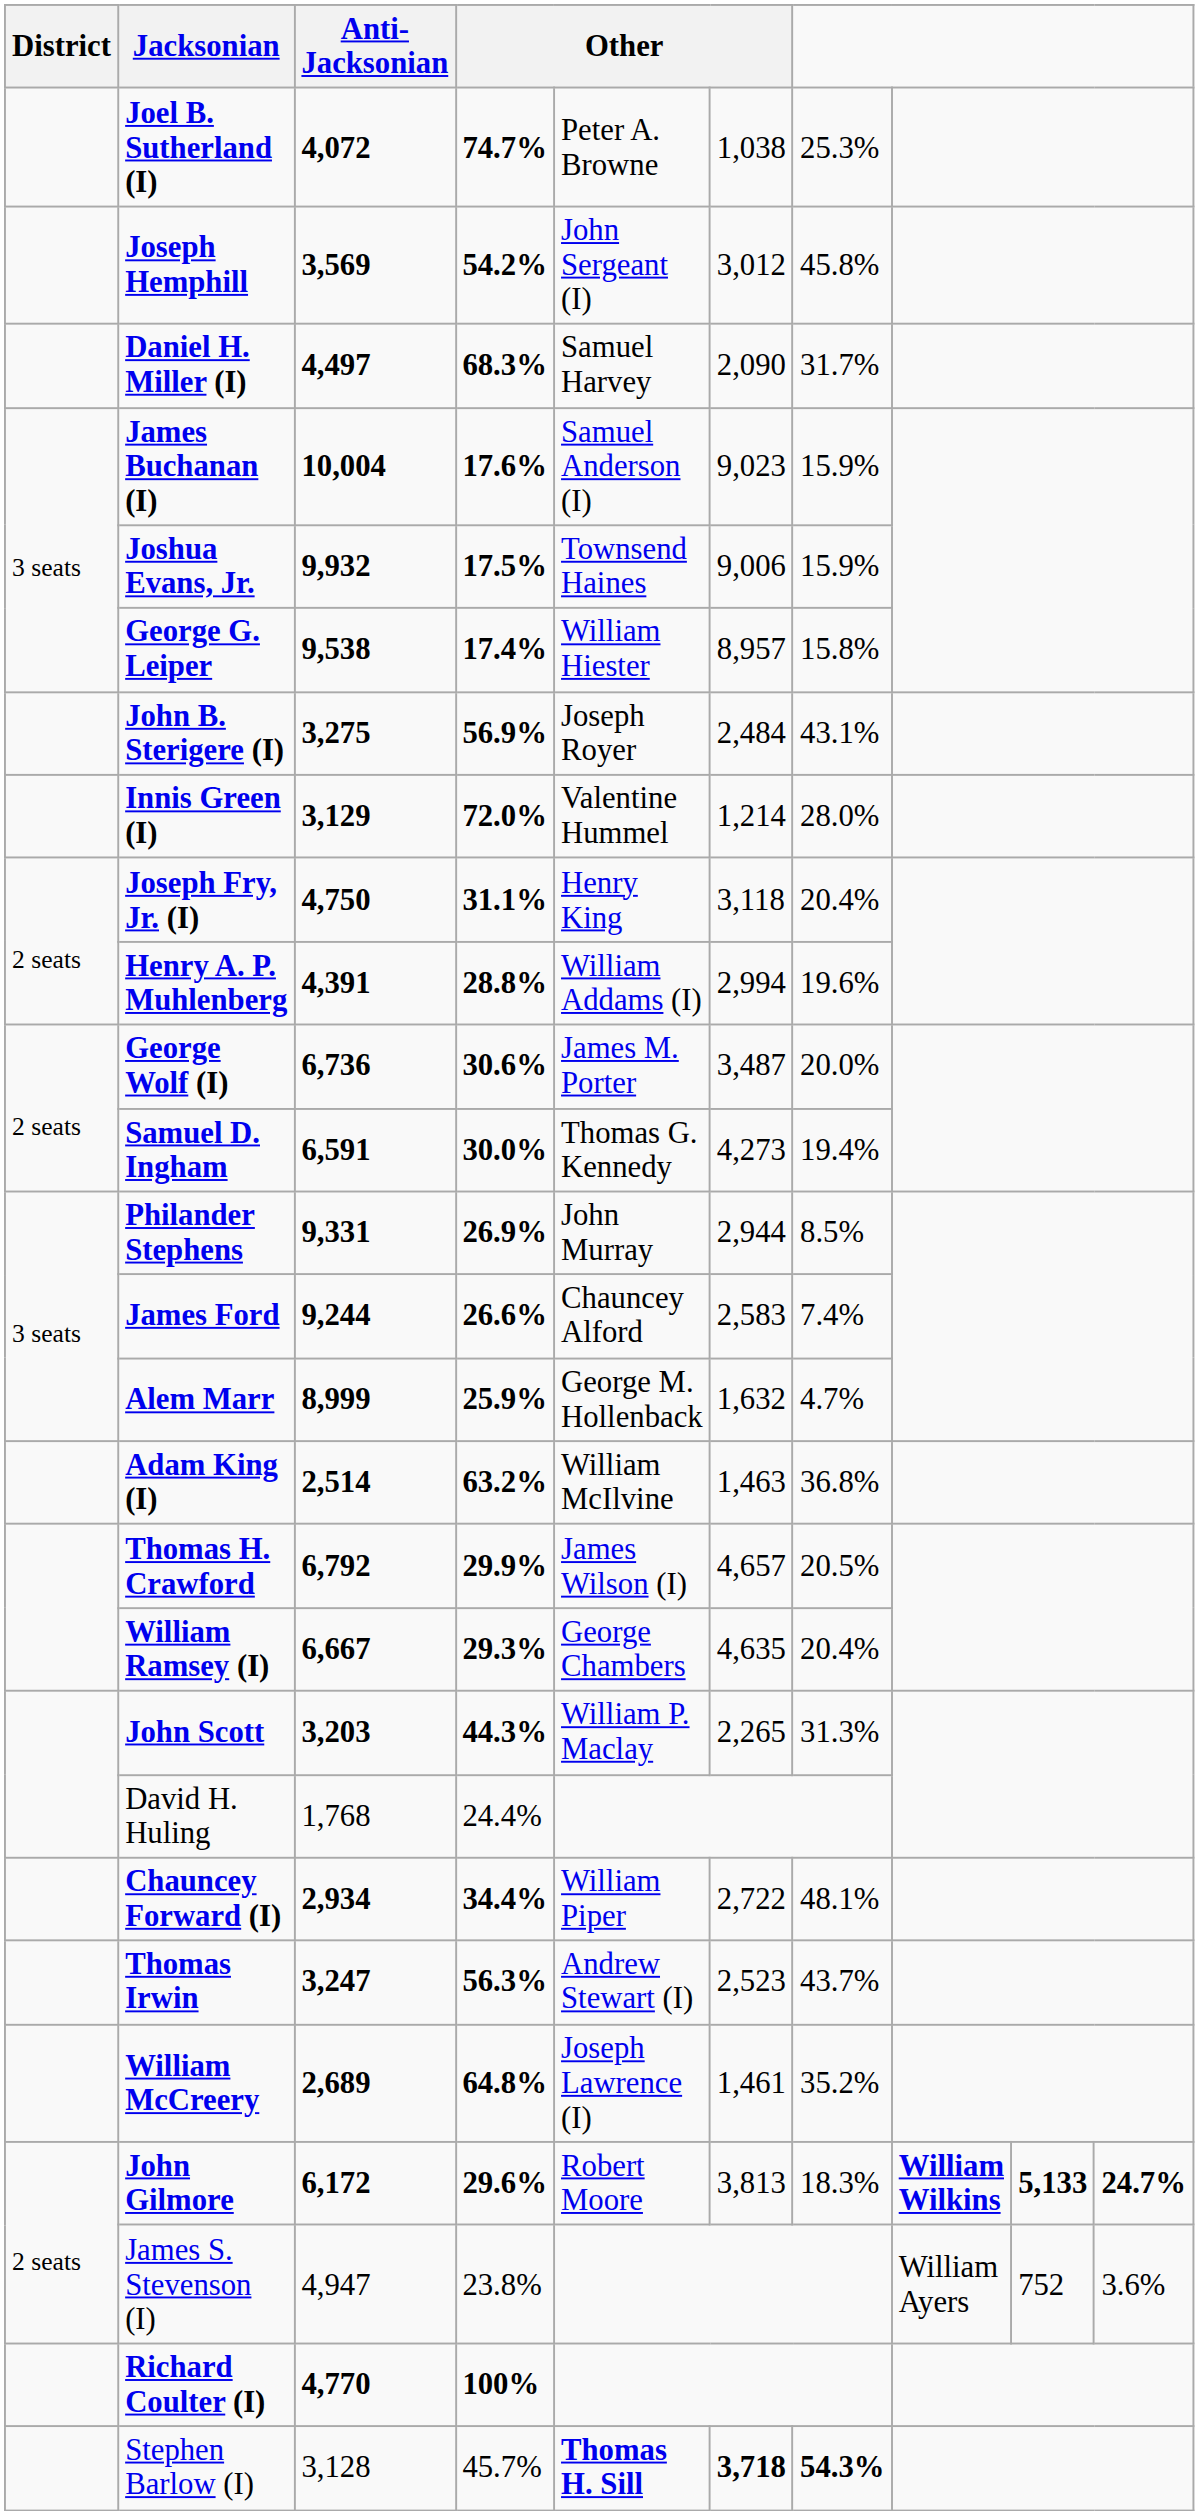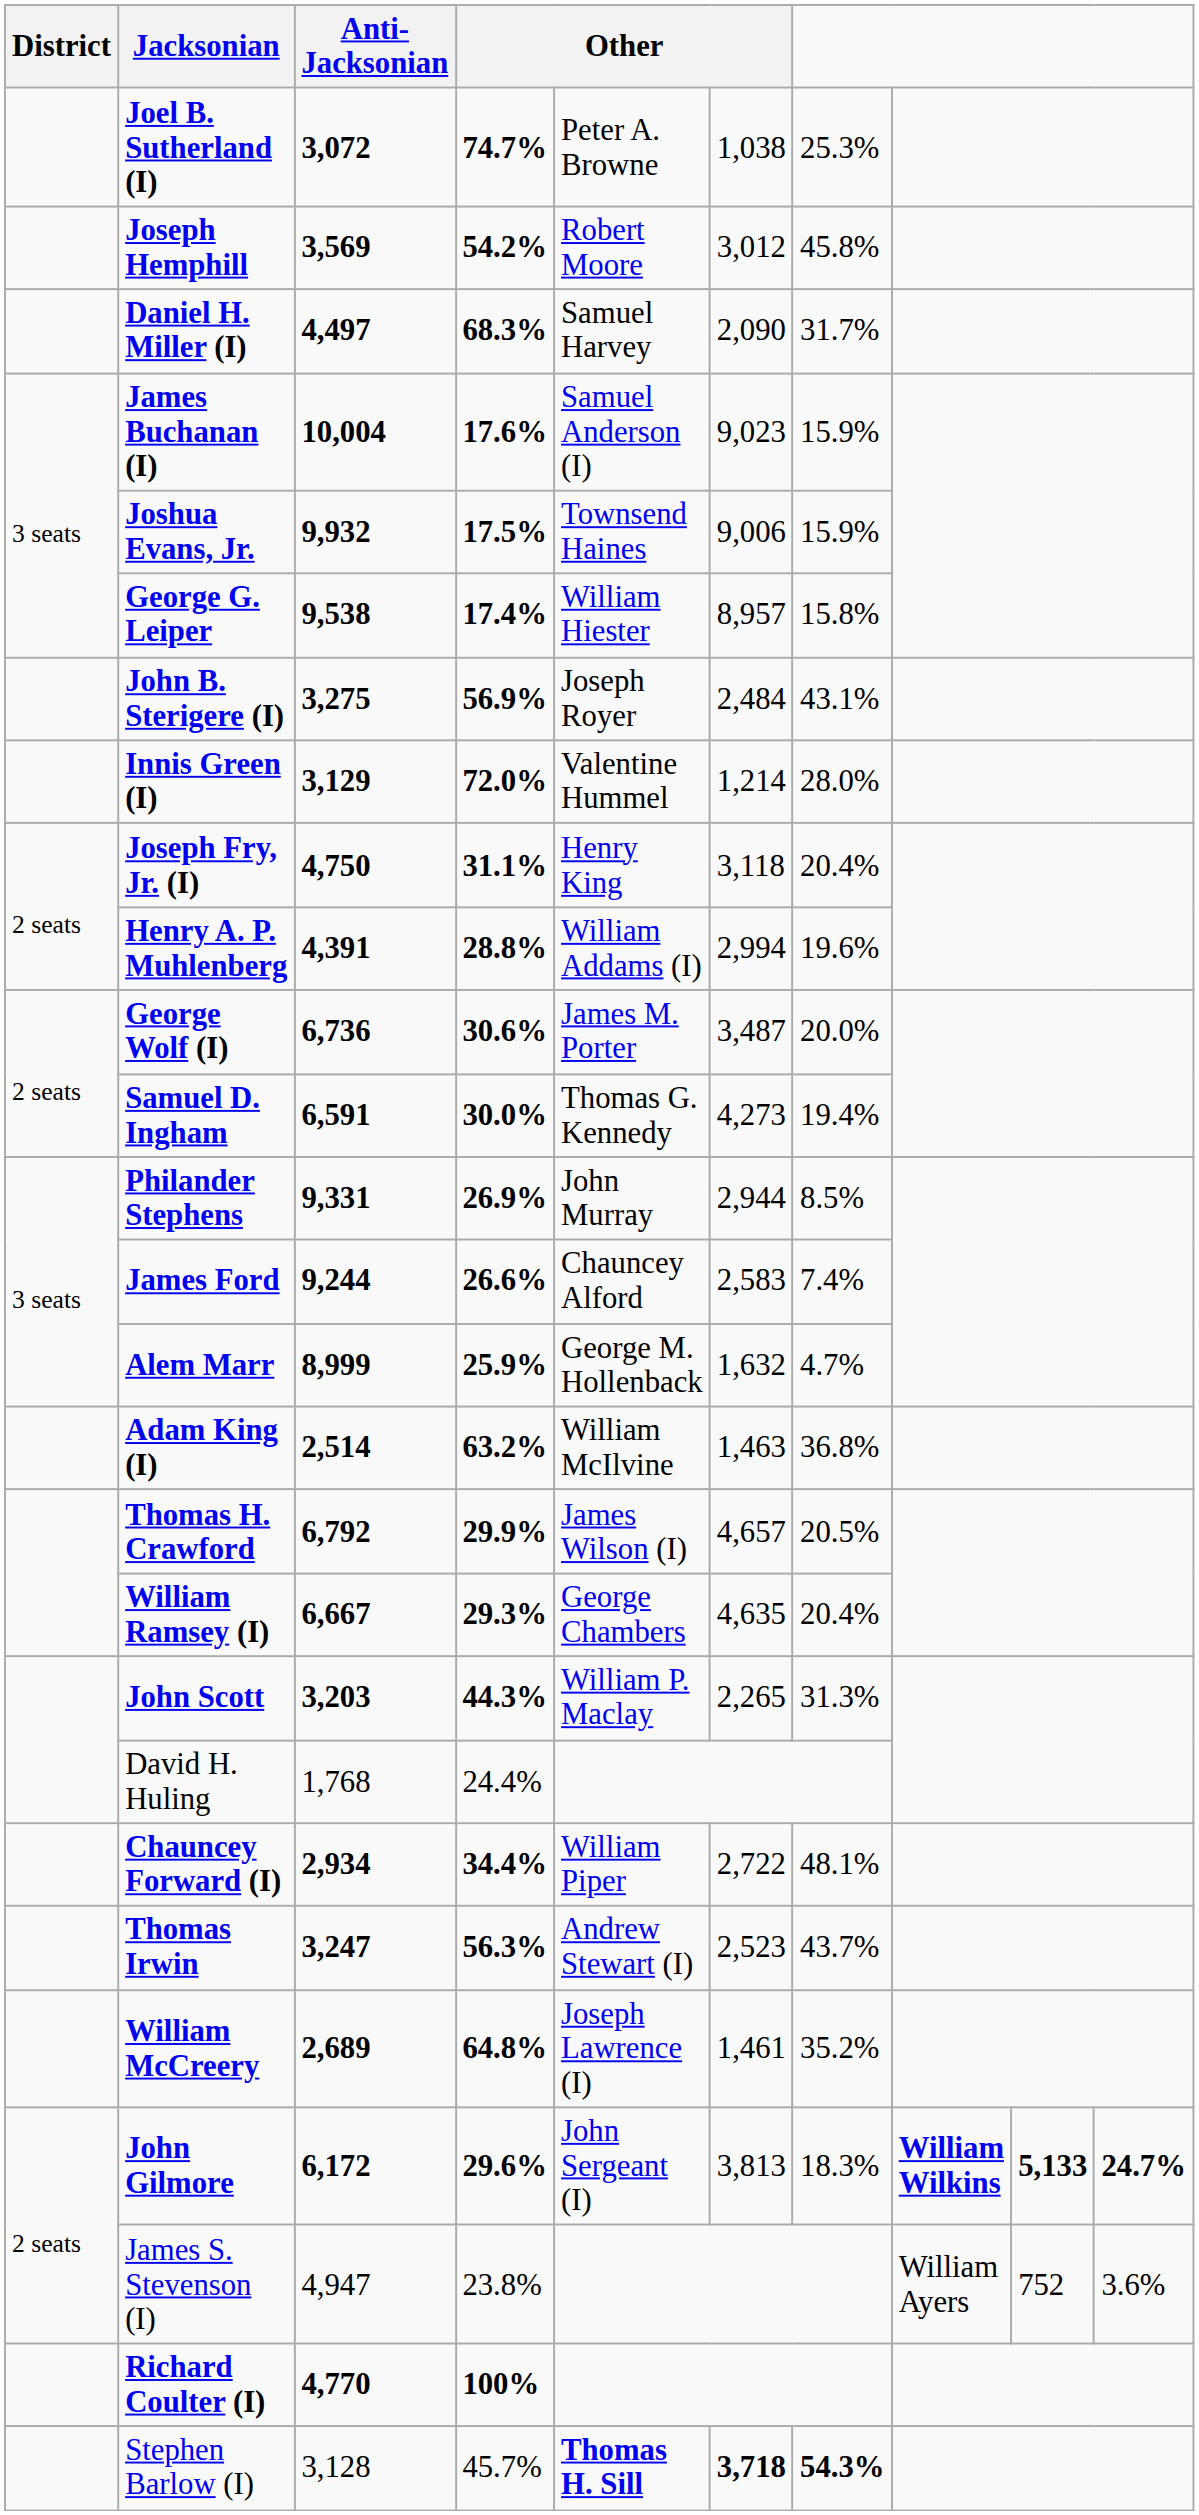Joel B. Sutherland (I) | Anti-Jacksonian: 4,072 -> 3,072
Joseph Hemphill | column 5: John Sergeant (I) -> Robert Moore
John Gilmore | column 5: Robert Moore -> John Sergeant (I)
